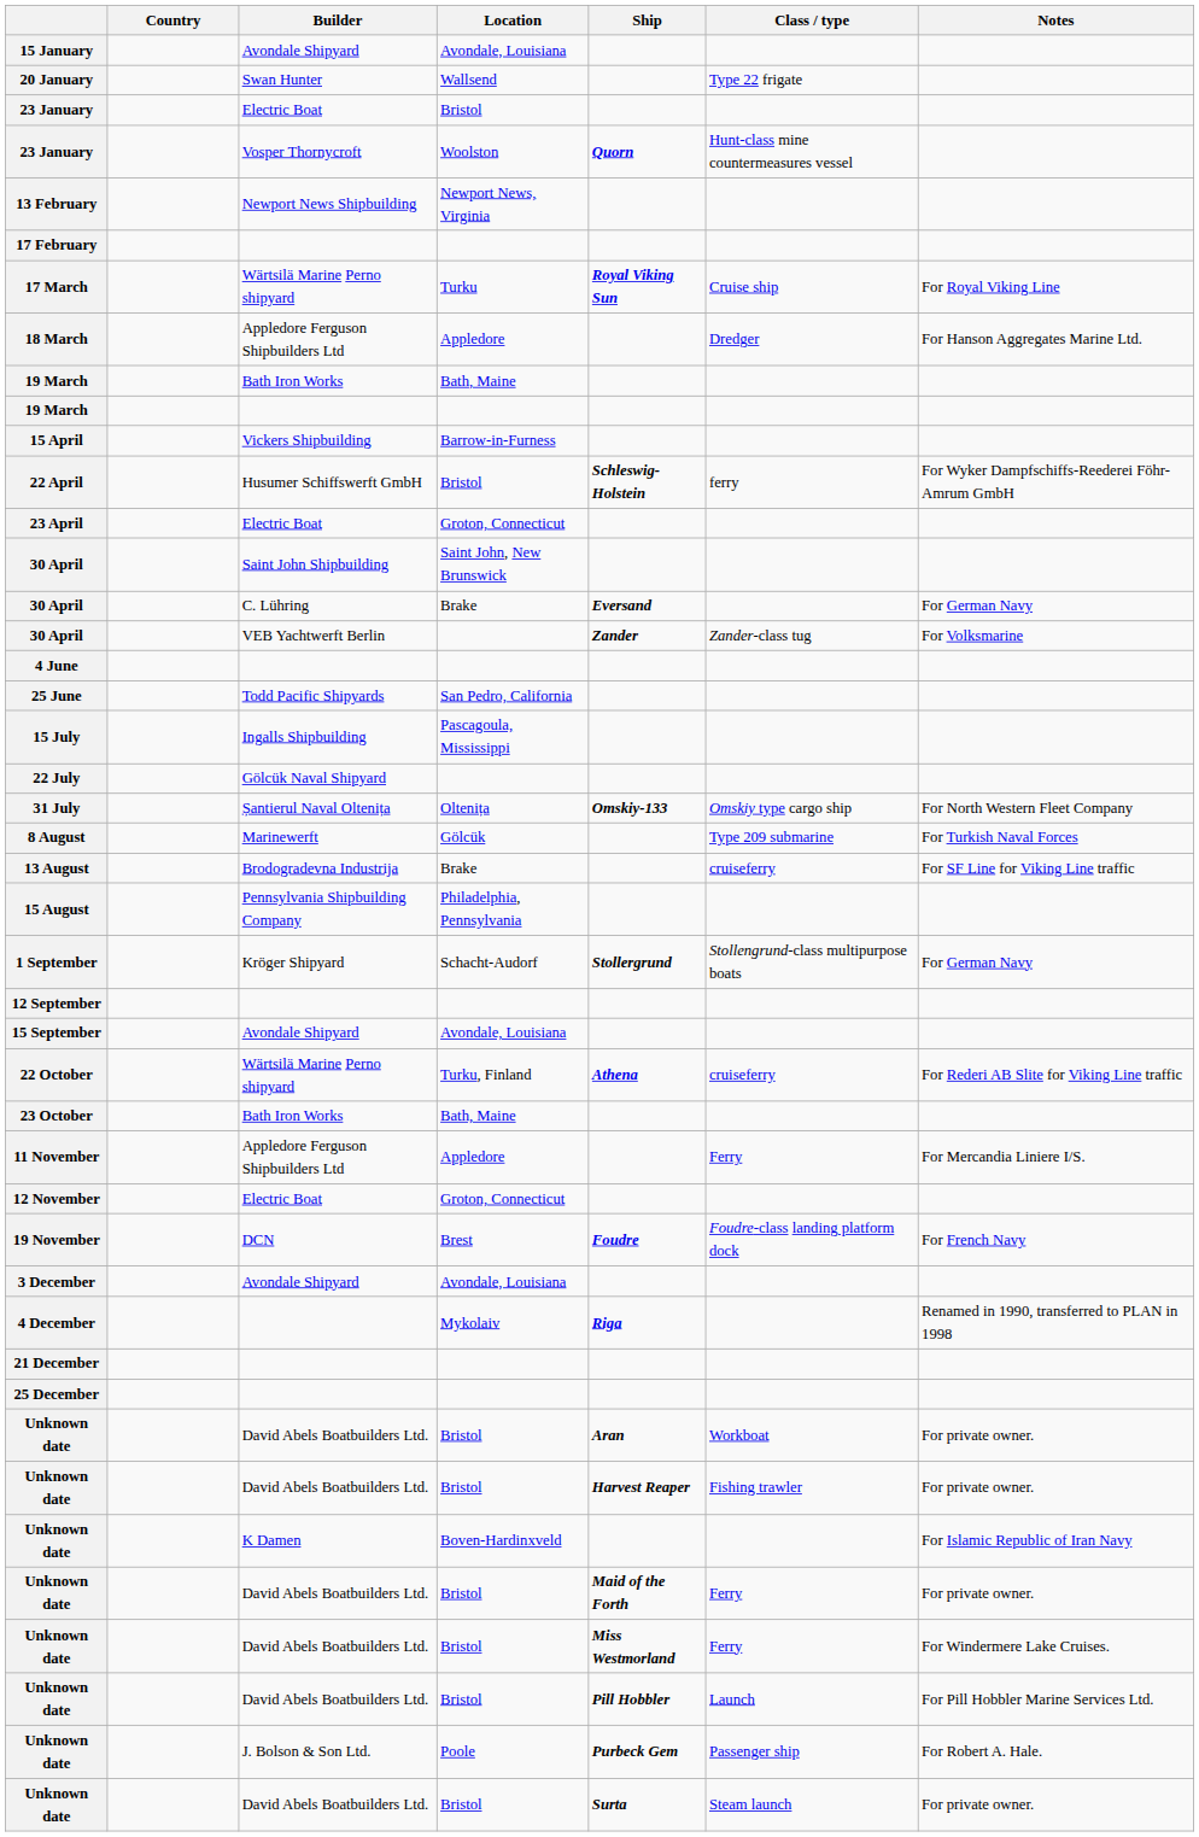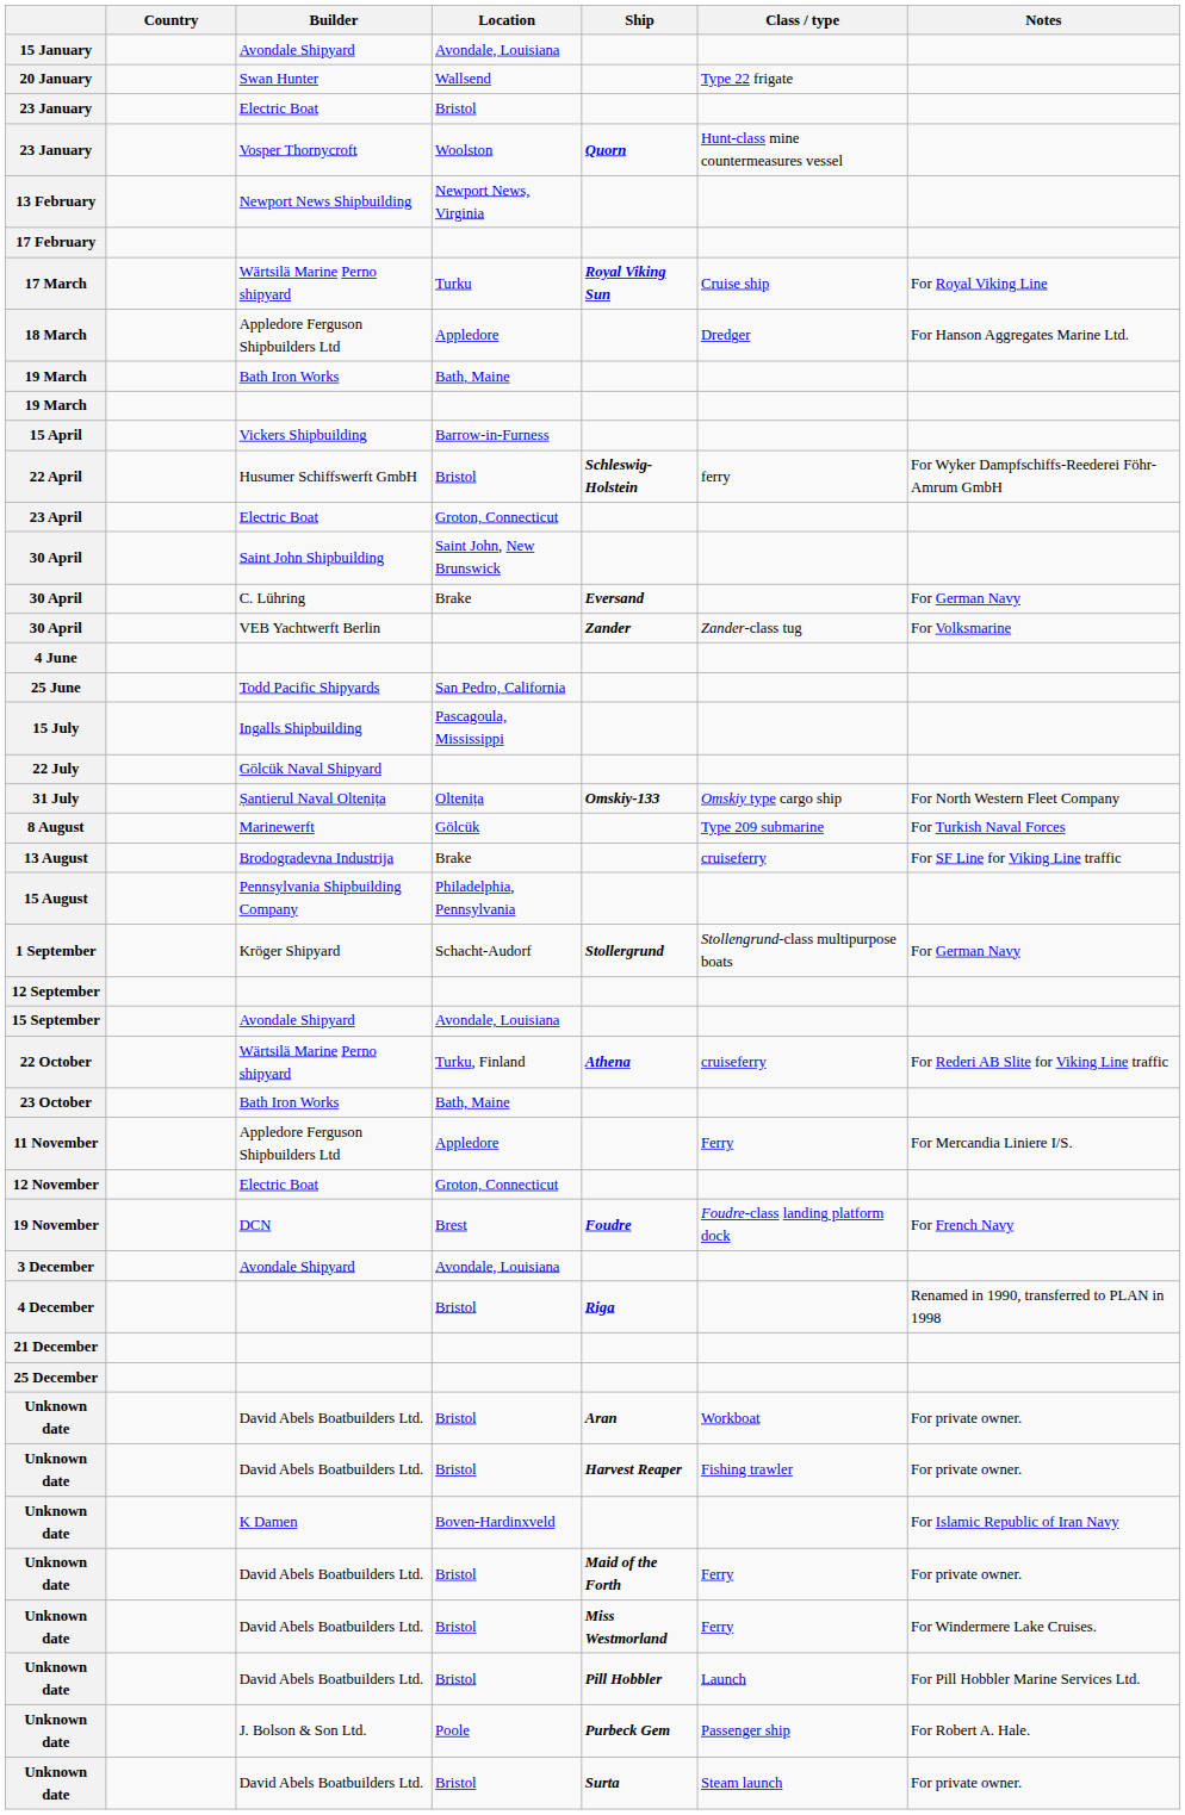4 December | Location: Mykolaiv -> Bristol
